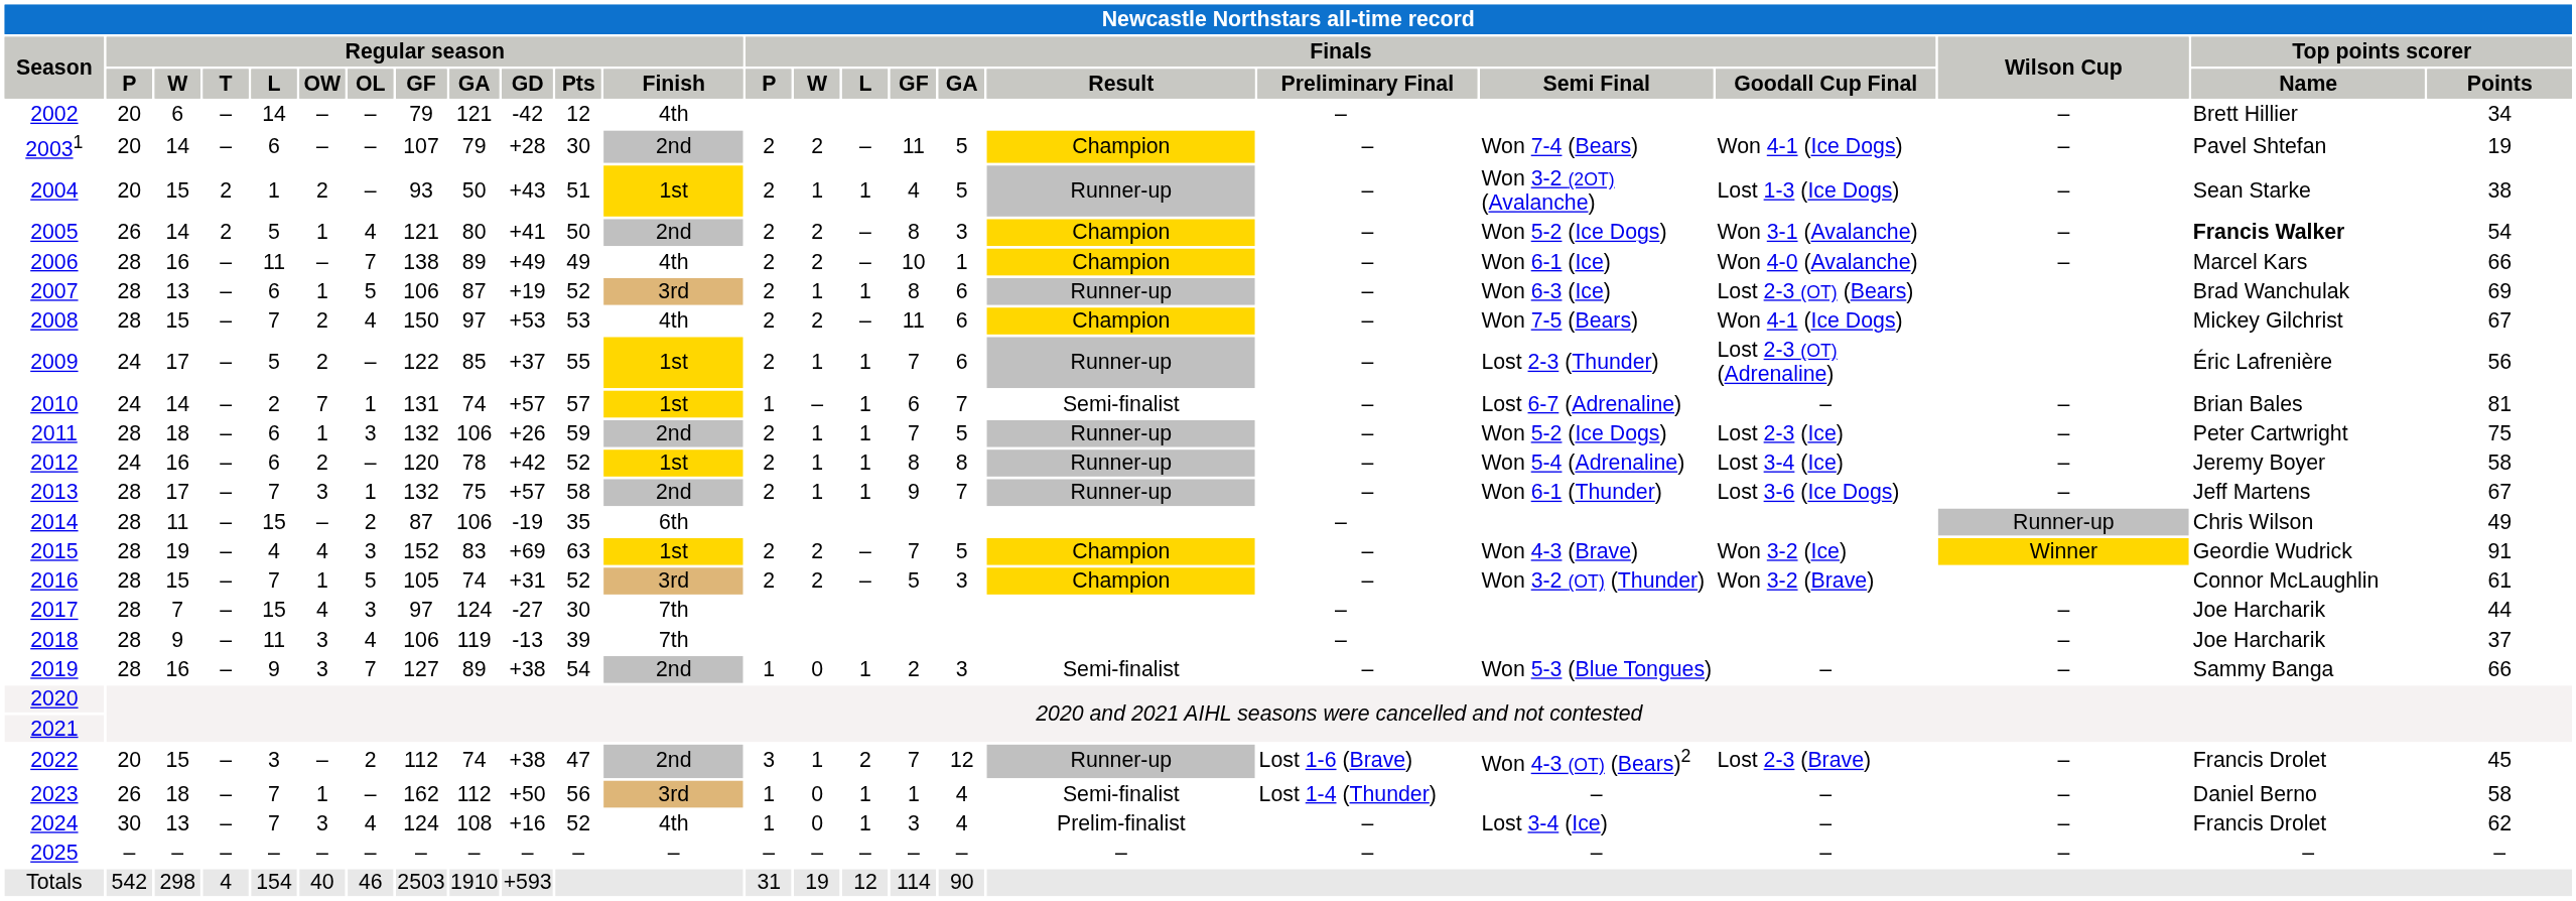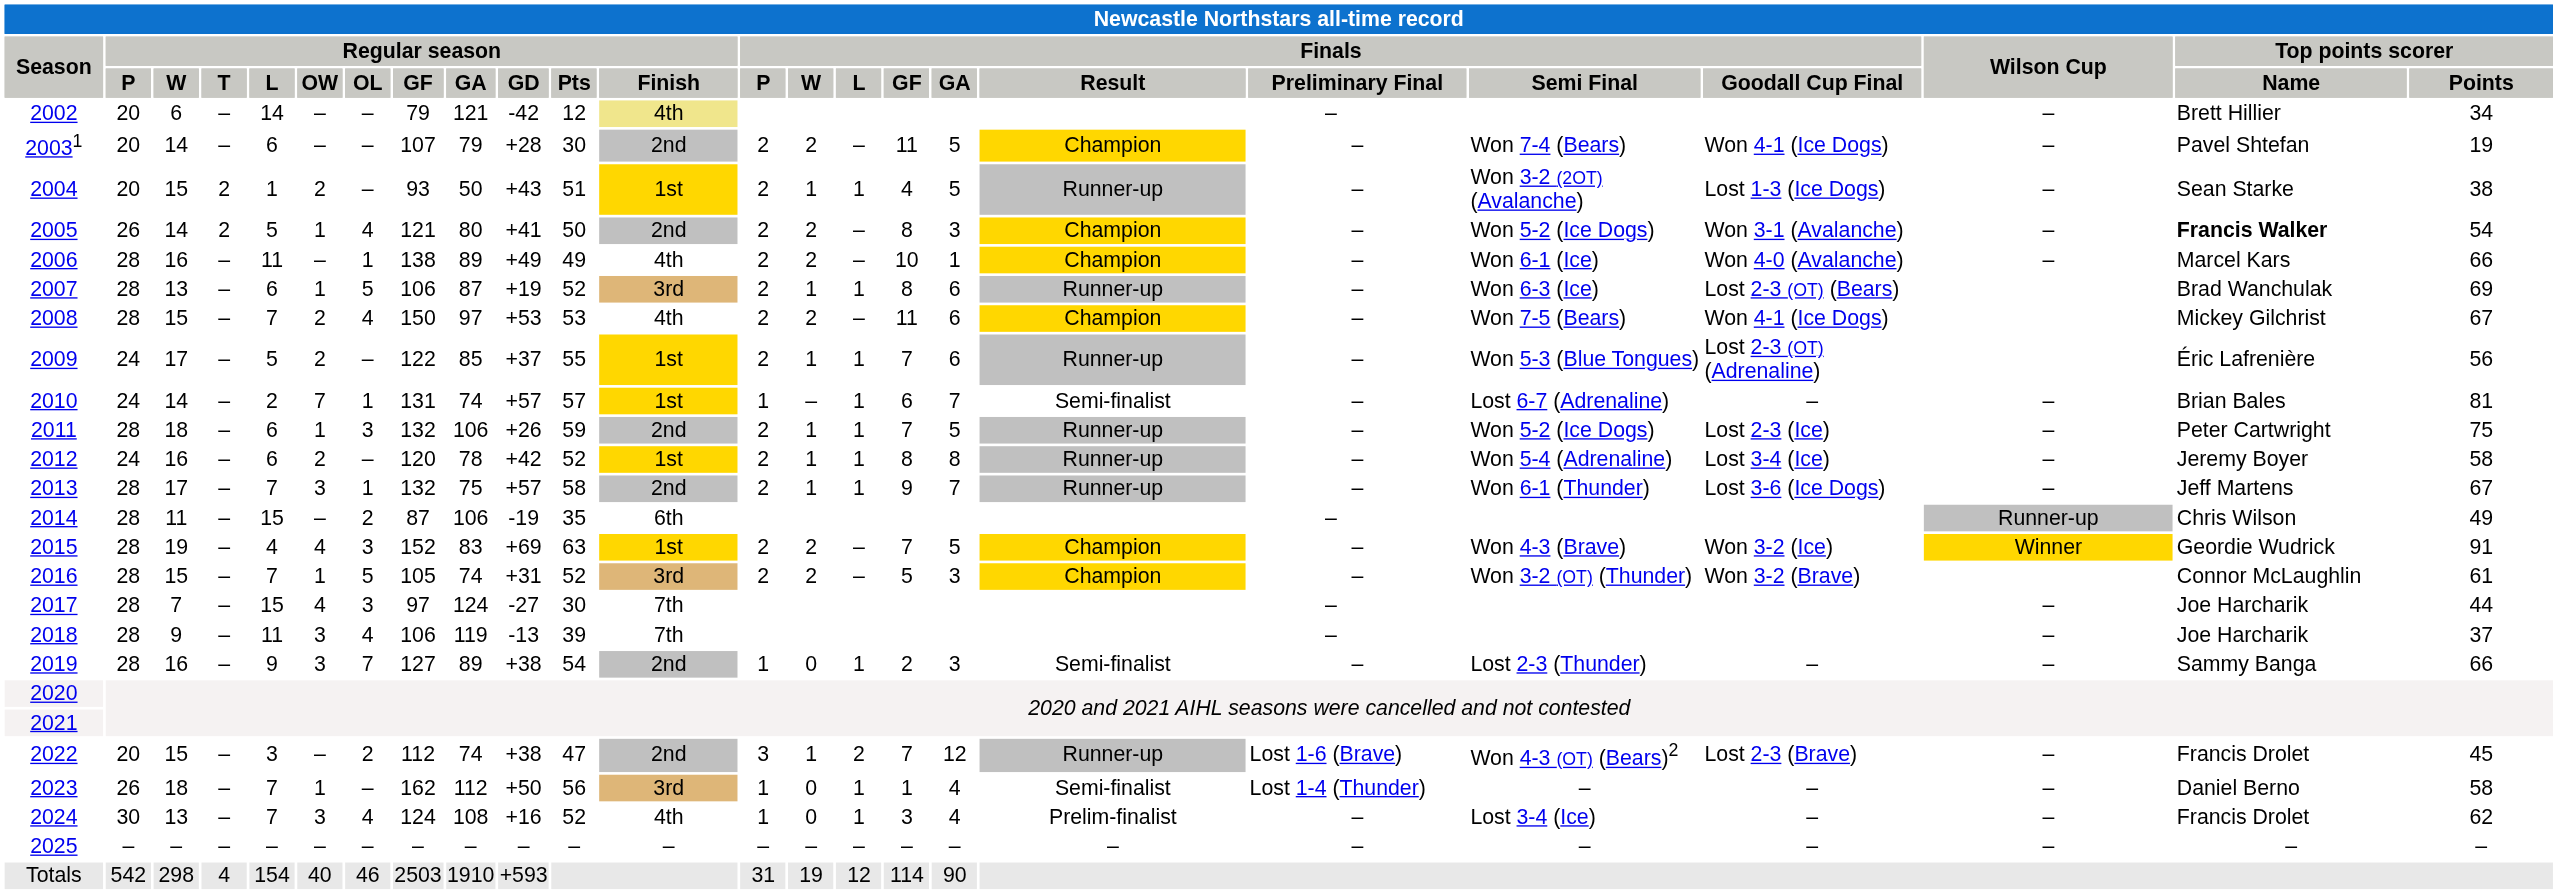2002 | Regular season / Finish: no background -> khaki background
2006 | Regular season / OL: 7 -> 1
2009 | Finals / Semi Final: Lost 2-3 (Thunder) -> Won 5-3 (Blue Tongues)
2019 | Finals / Semi Final: Won 5-3 (Blue Tongues) -> Lost 2-3 (Thunder)
